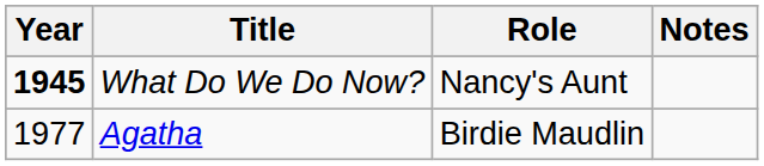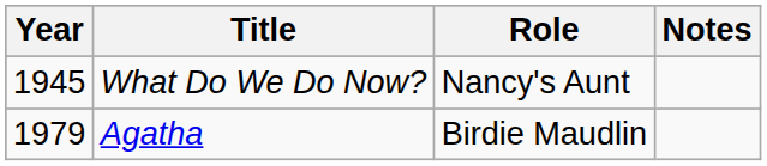What Do We Do Now? | Year: bold -> normal
Agatha | Year: 1977 -> 1979
